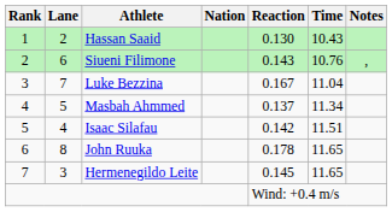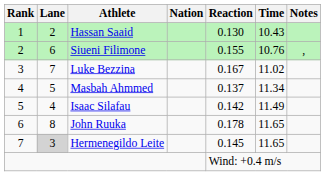Siueni Filimone | Reaction: 0.143 -> 0.155
Luke Bezzina | Time: 11.04 -> 11.02
Isaac Silafau | Time: 11.51 -> 11.49
Hermenegildo Leite | Lane: no background -> lightgrey background
